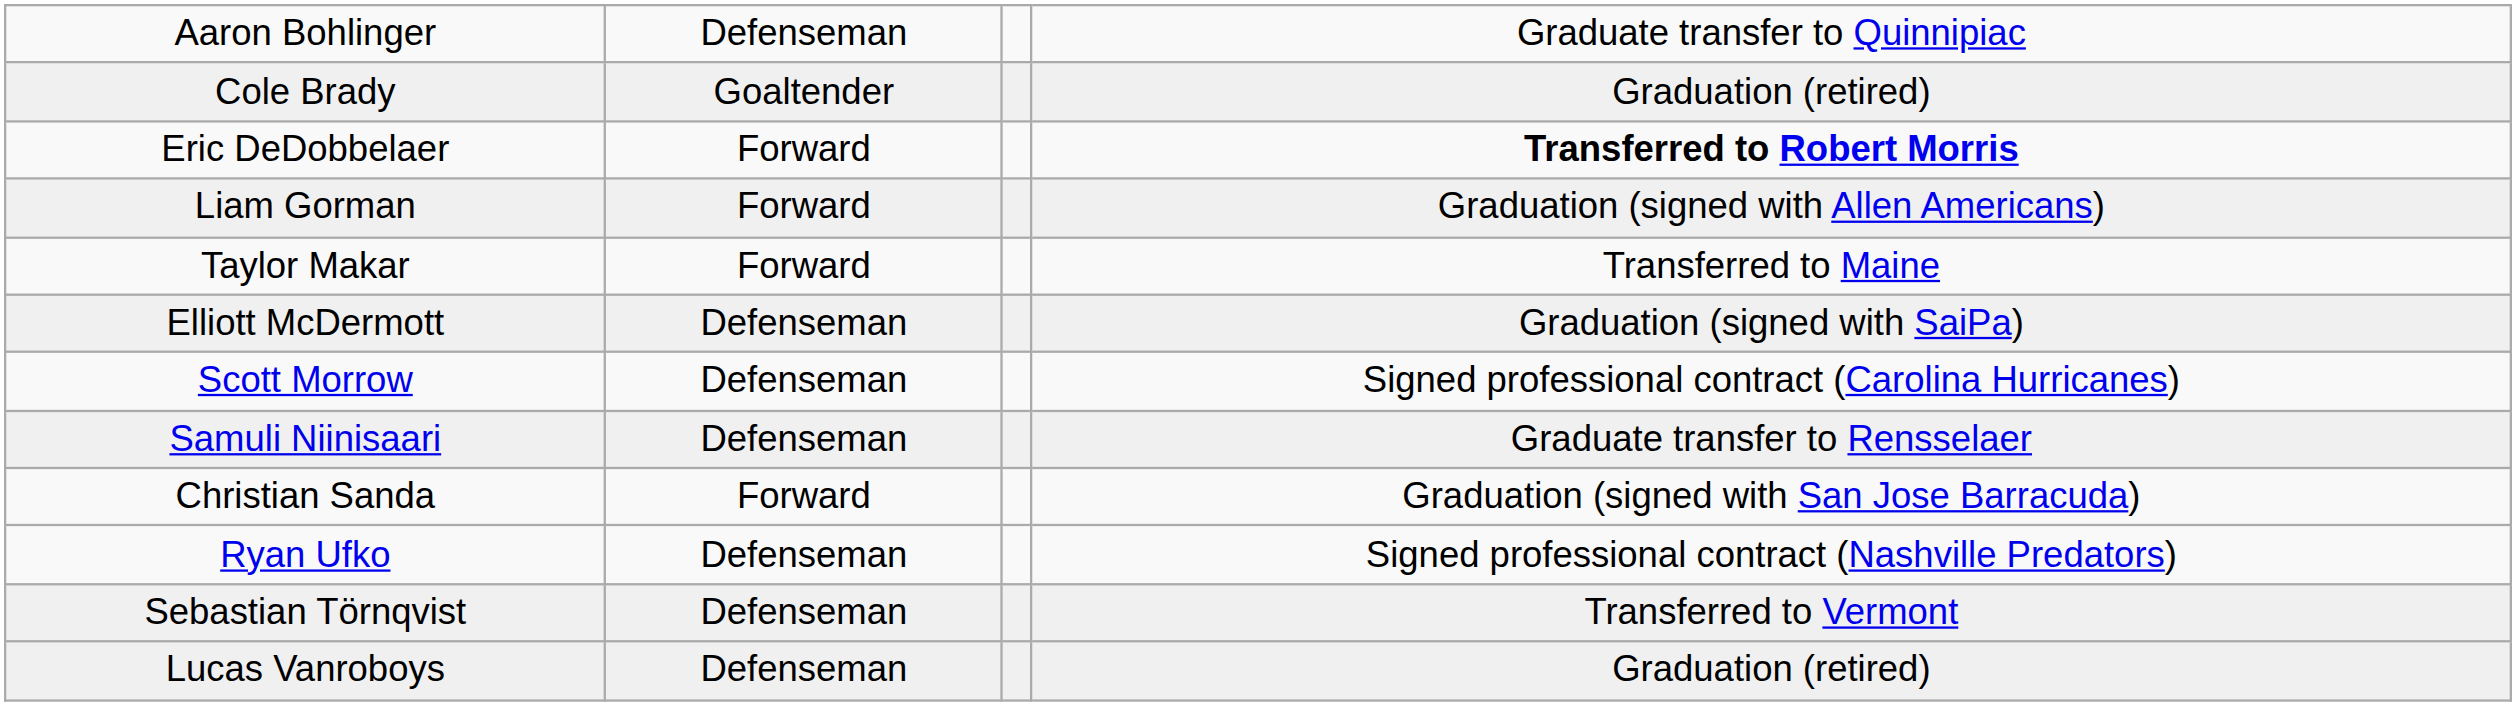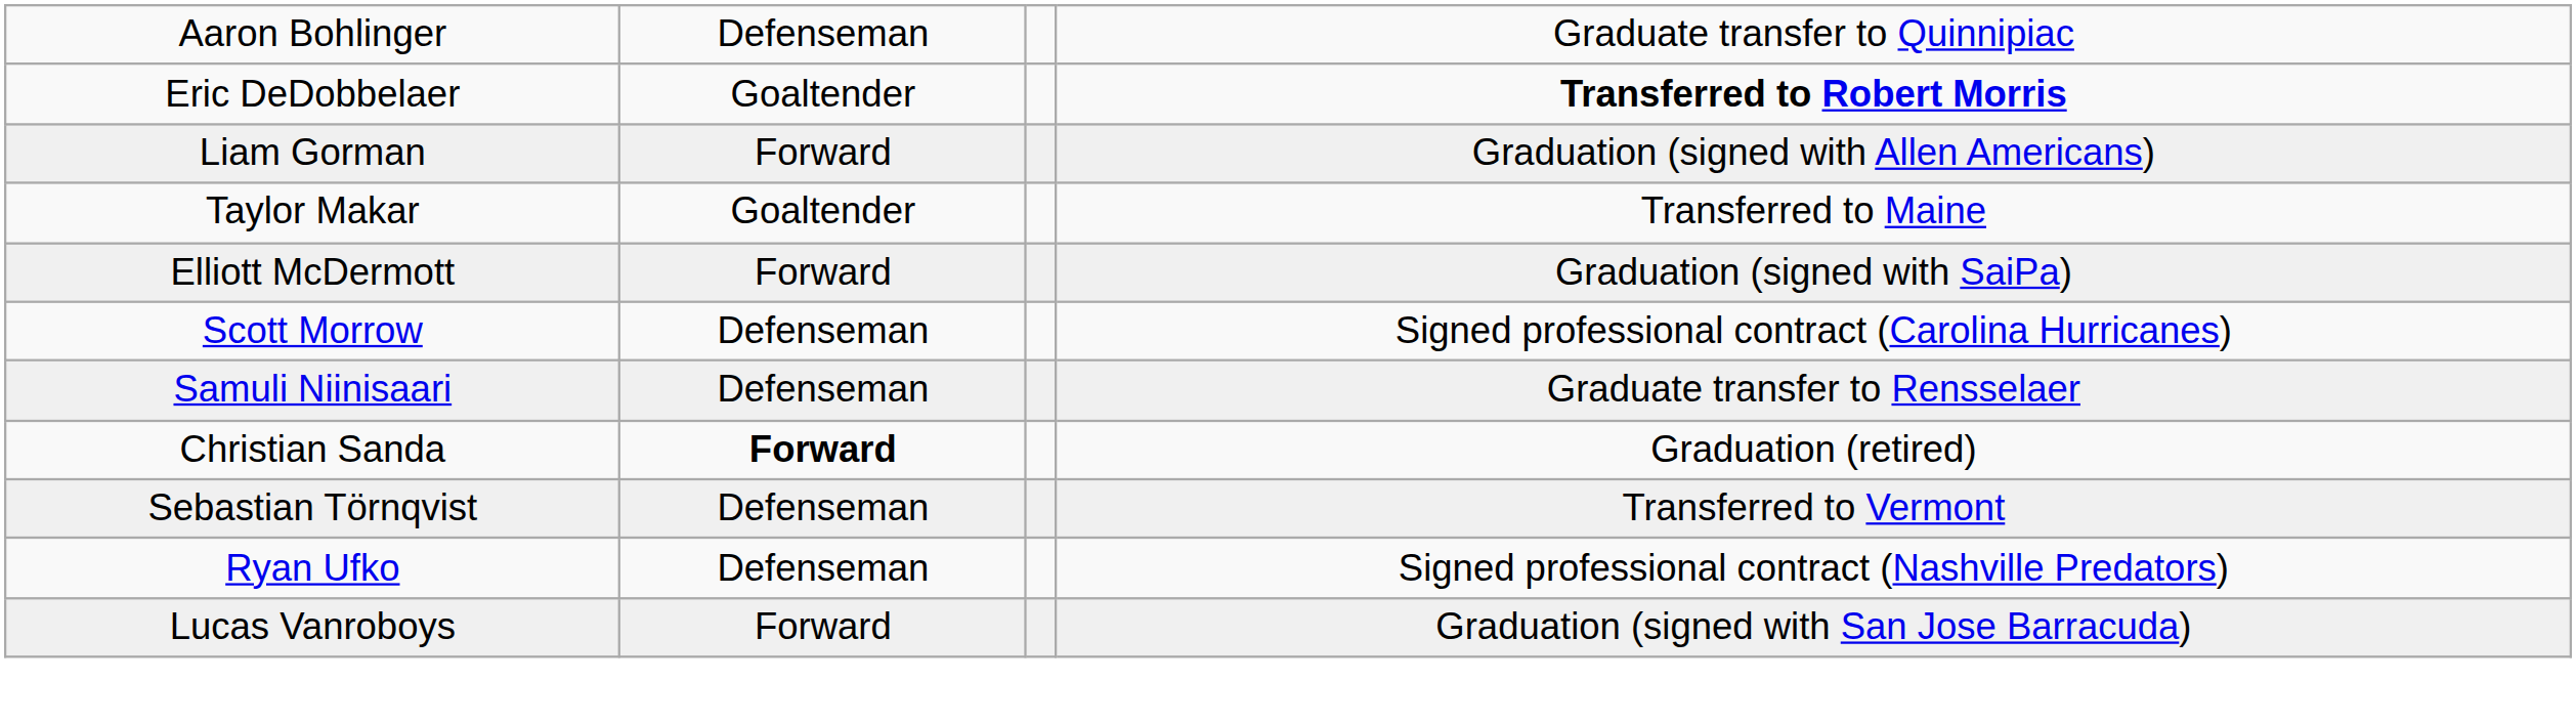- row: Cole Brady | Goaltender | Graduation (retired)
Eric DeDobbelaer | column 2: Forward -> Goaltender
Taylor Makar | column 2: Forward -> Goaltender
Elliott McDermott | column 2: Defenseman -> Forward
Christian Sanda | column 2: normal -> bold
Christian Sanda | column 4: Graduation (signed with San Jose Barracuda) -> Graduation (retired)
rows swapped: Sebastian Törnqvist <-> Ryan Ufko
Lucas Vanroboys | column 2: Defenseman -> Forward
Lucas Vanroboys | column 4: Graduation (retired) -> Graduation (signed with San Jose Barracuda)
